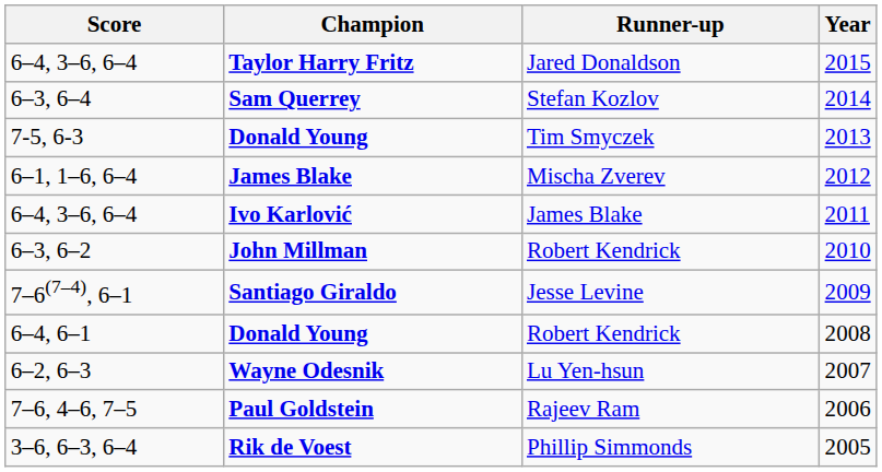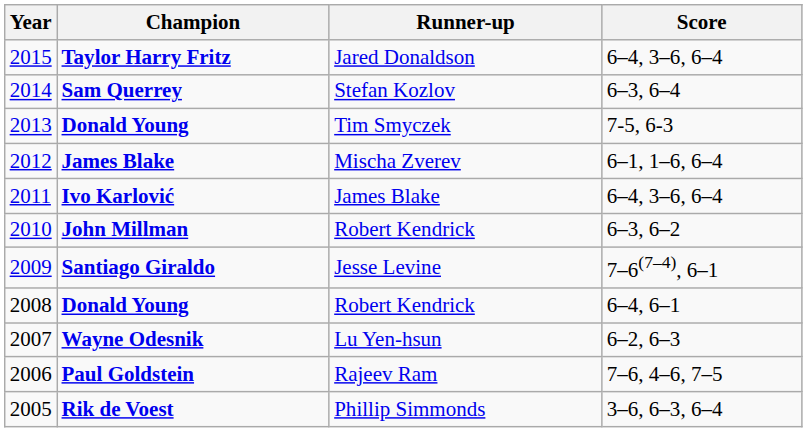columns swapped: Year <-> Score
